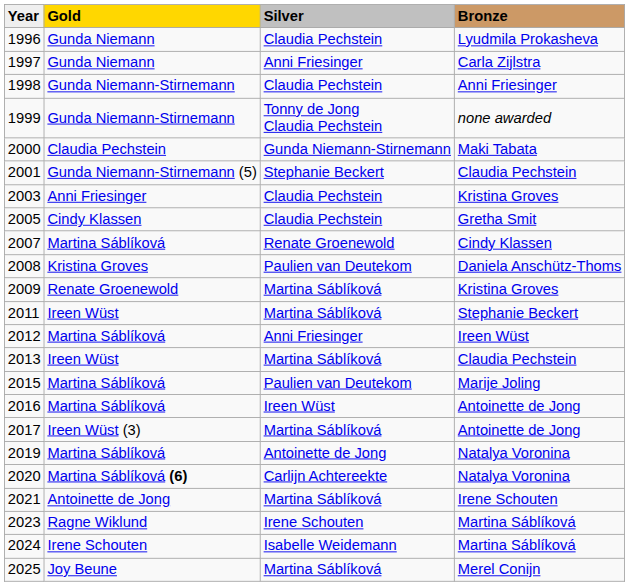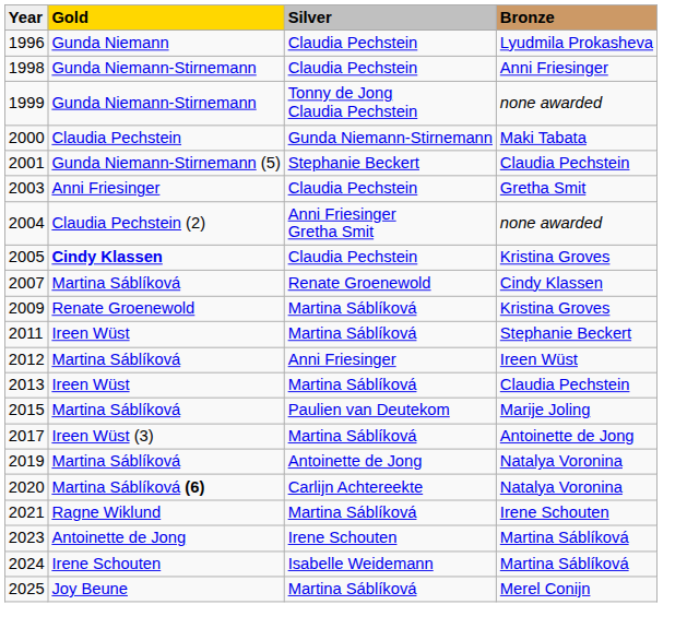- row: 1997 | Gunda Niemann | Anni Friesinger | Carla Zijlstra
2003 | Bronze: Kristina Groves -> Gretha Smit
+ row: 2004 | Claudia Pechstein (2) | Anni Friesinger Gretha Smit | none awarded
2005 | Gold: normal -> bold
2005 | Bronze: Gretha Smit -> Kristina Groves
- row: 2008 | Kristina Groves | Paulien van Deutekom | Daniela Anschütz-Thoms
- row: 2016 | Martina Sáblíková | Ireen Wüst | Antoinette de Jong
2021 | Gold: Antoinette de Jong -> Ragne Wiklund
2023 | Gold: Ragne Wiklund -> Antoinette de Jong
